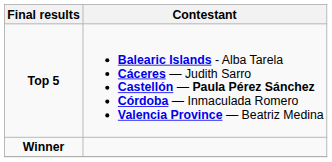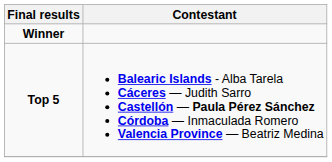rows swapped: Winner <-> Top 5
